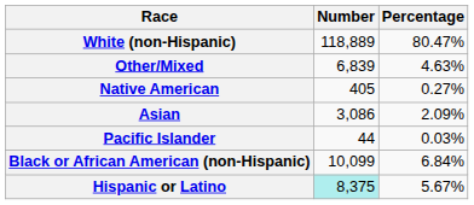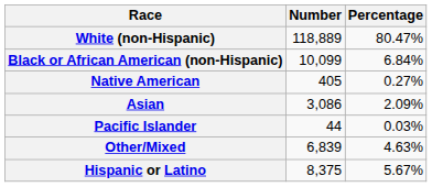rows swapped: Black or African American (non-Hispanic) <-> Other/Mixed
Hispanic or Latino | Number: paleturquoise background -> no background
